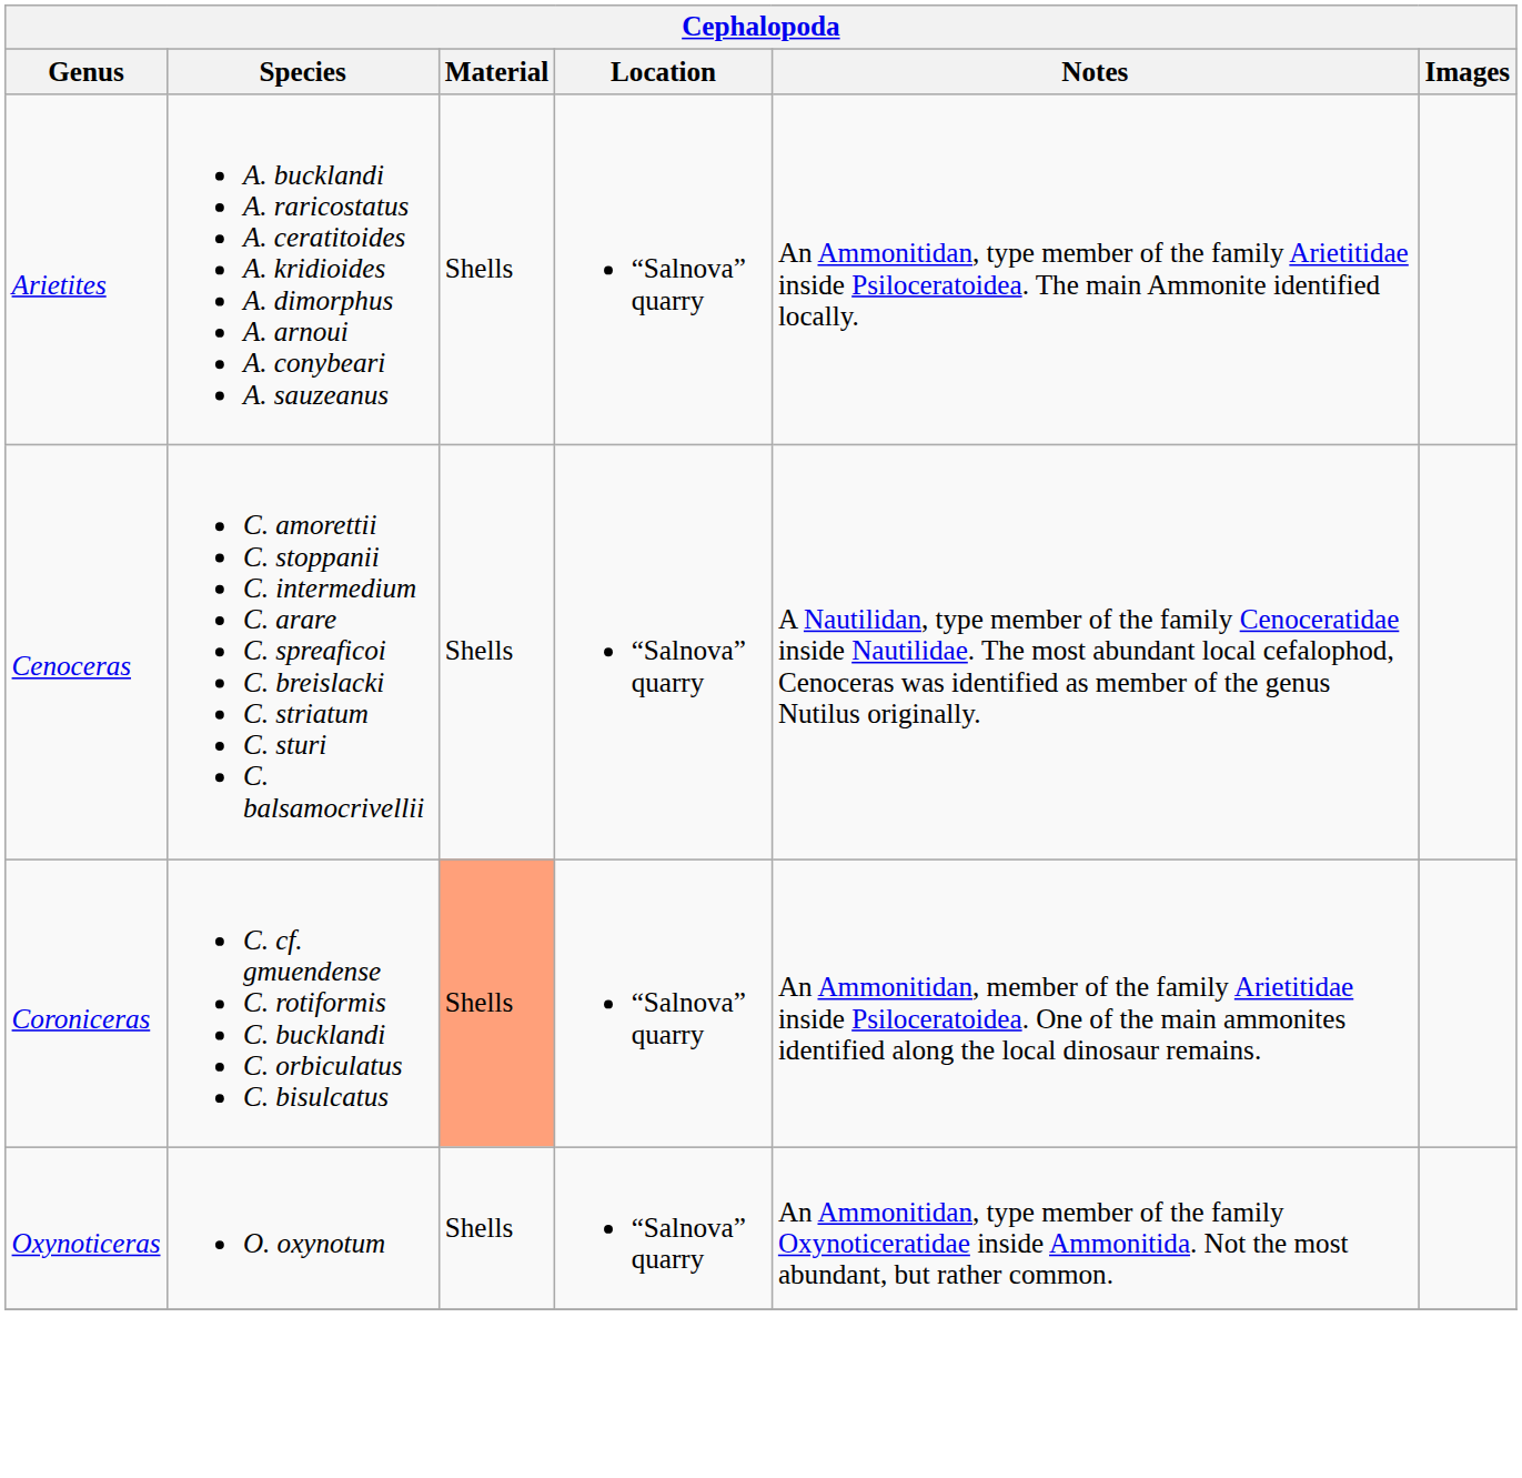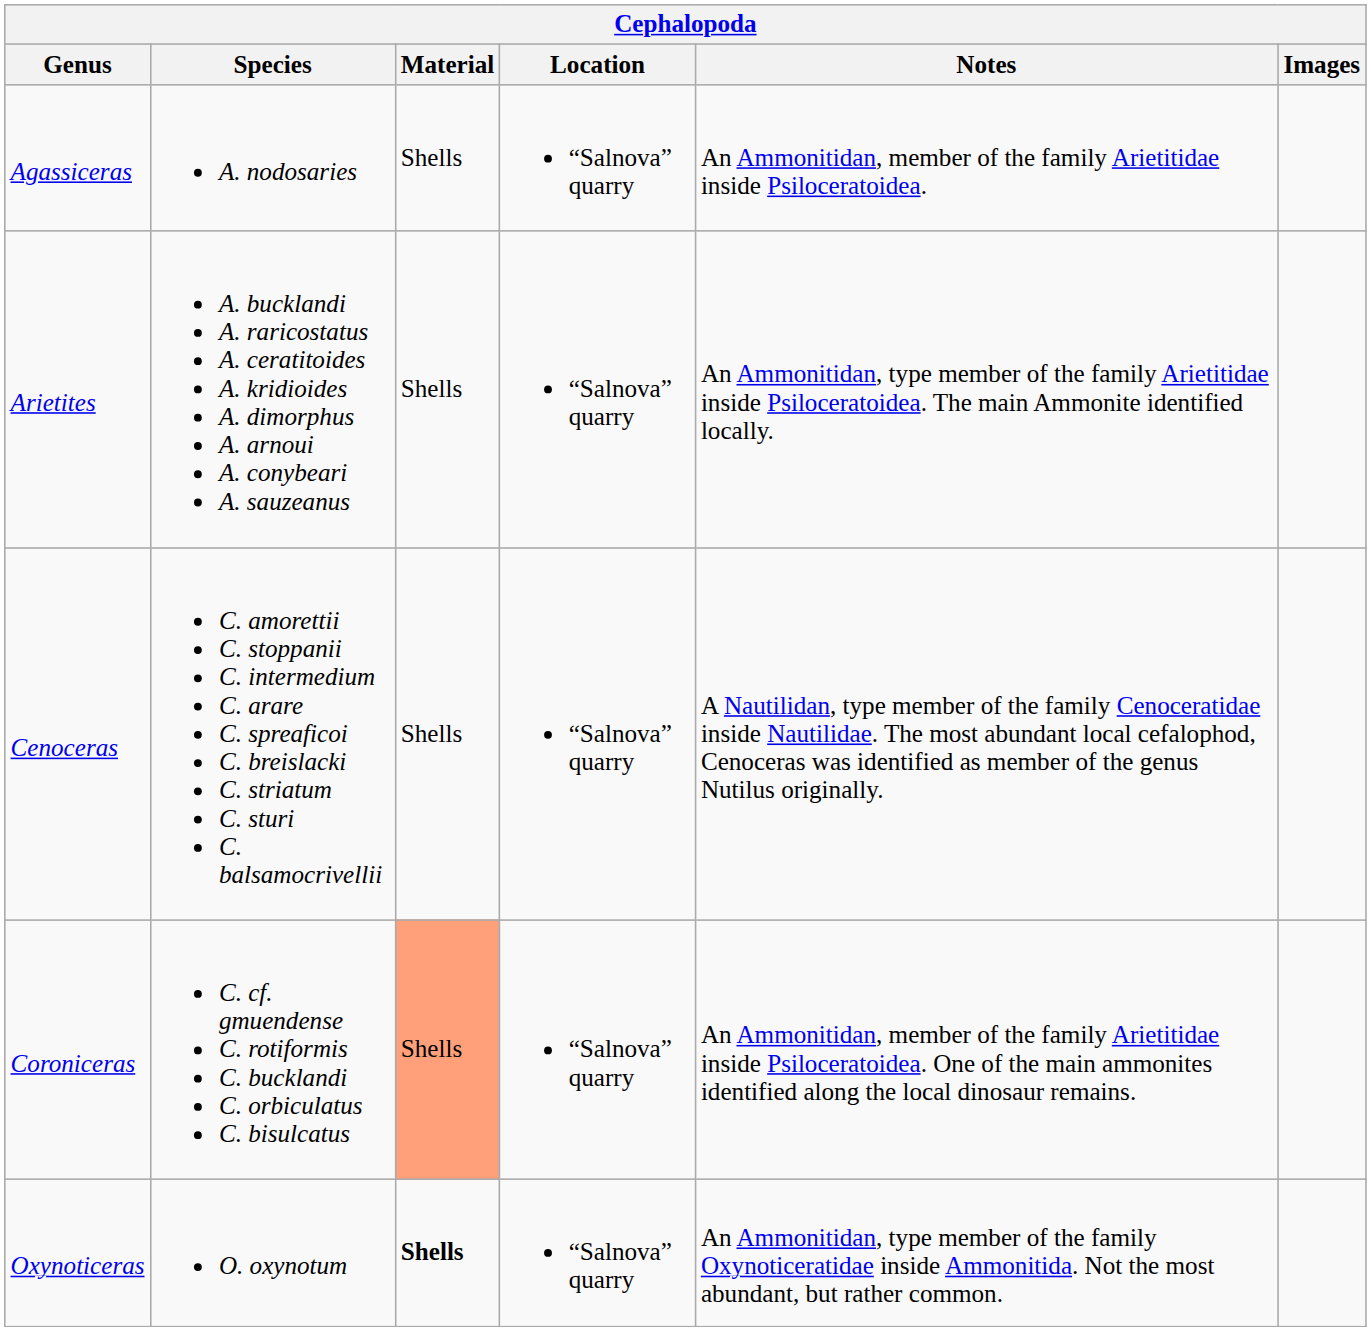+ row: Agassiceras | A. nodosaries | Shells | “Salnova” quarry | An Ammonitidan, member of the family Arietitidae inside Psiloceratoidea.
Oxynoticeras | Material: normal -> bold
